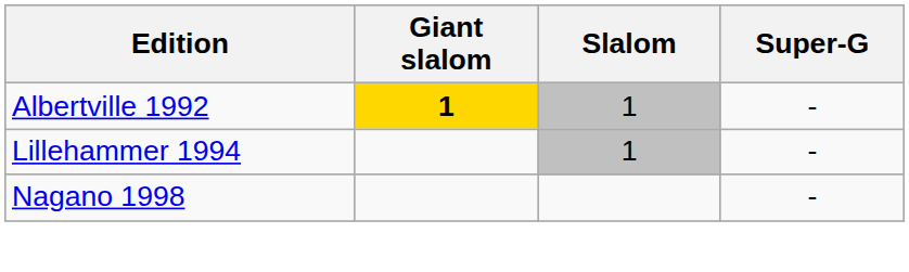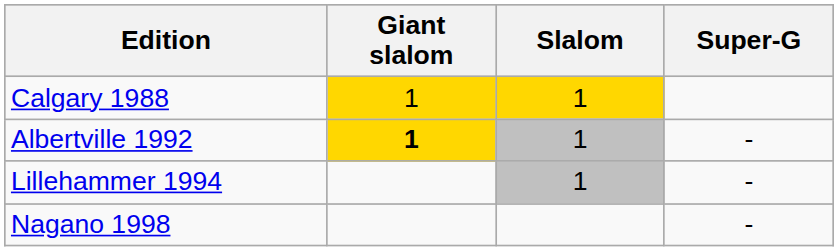+ row: Calgary 1988 | 1 | 1
